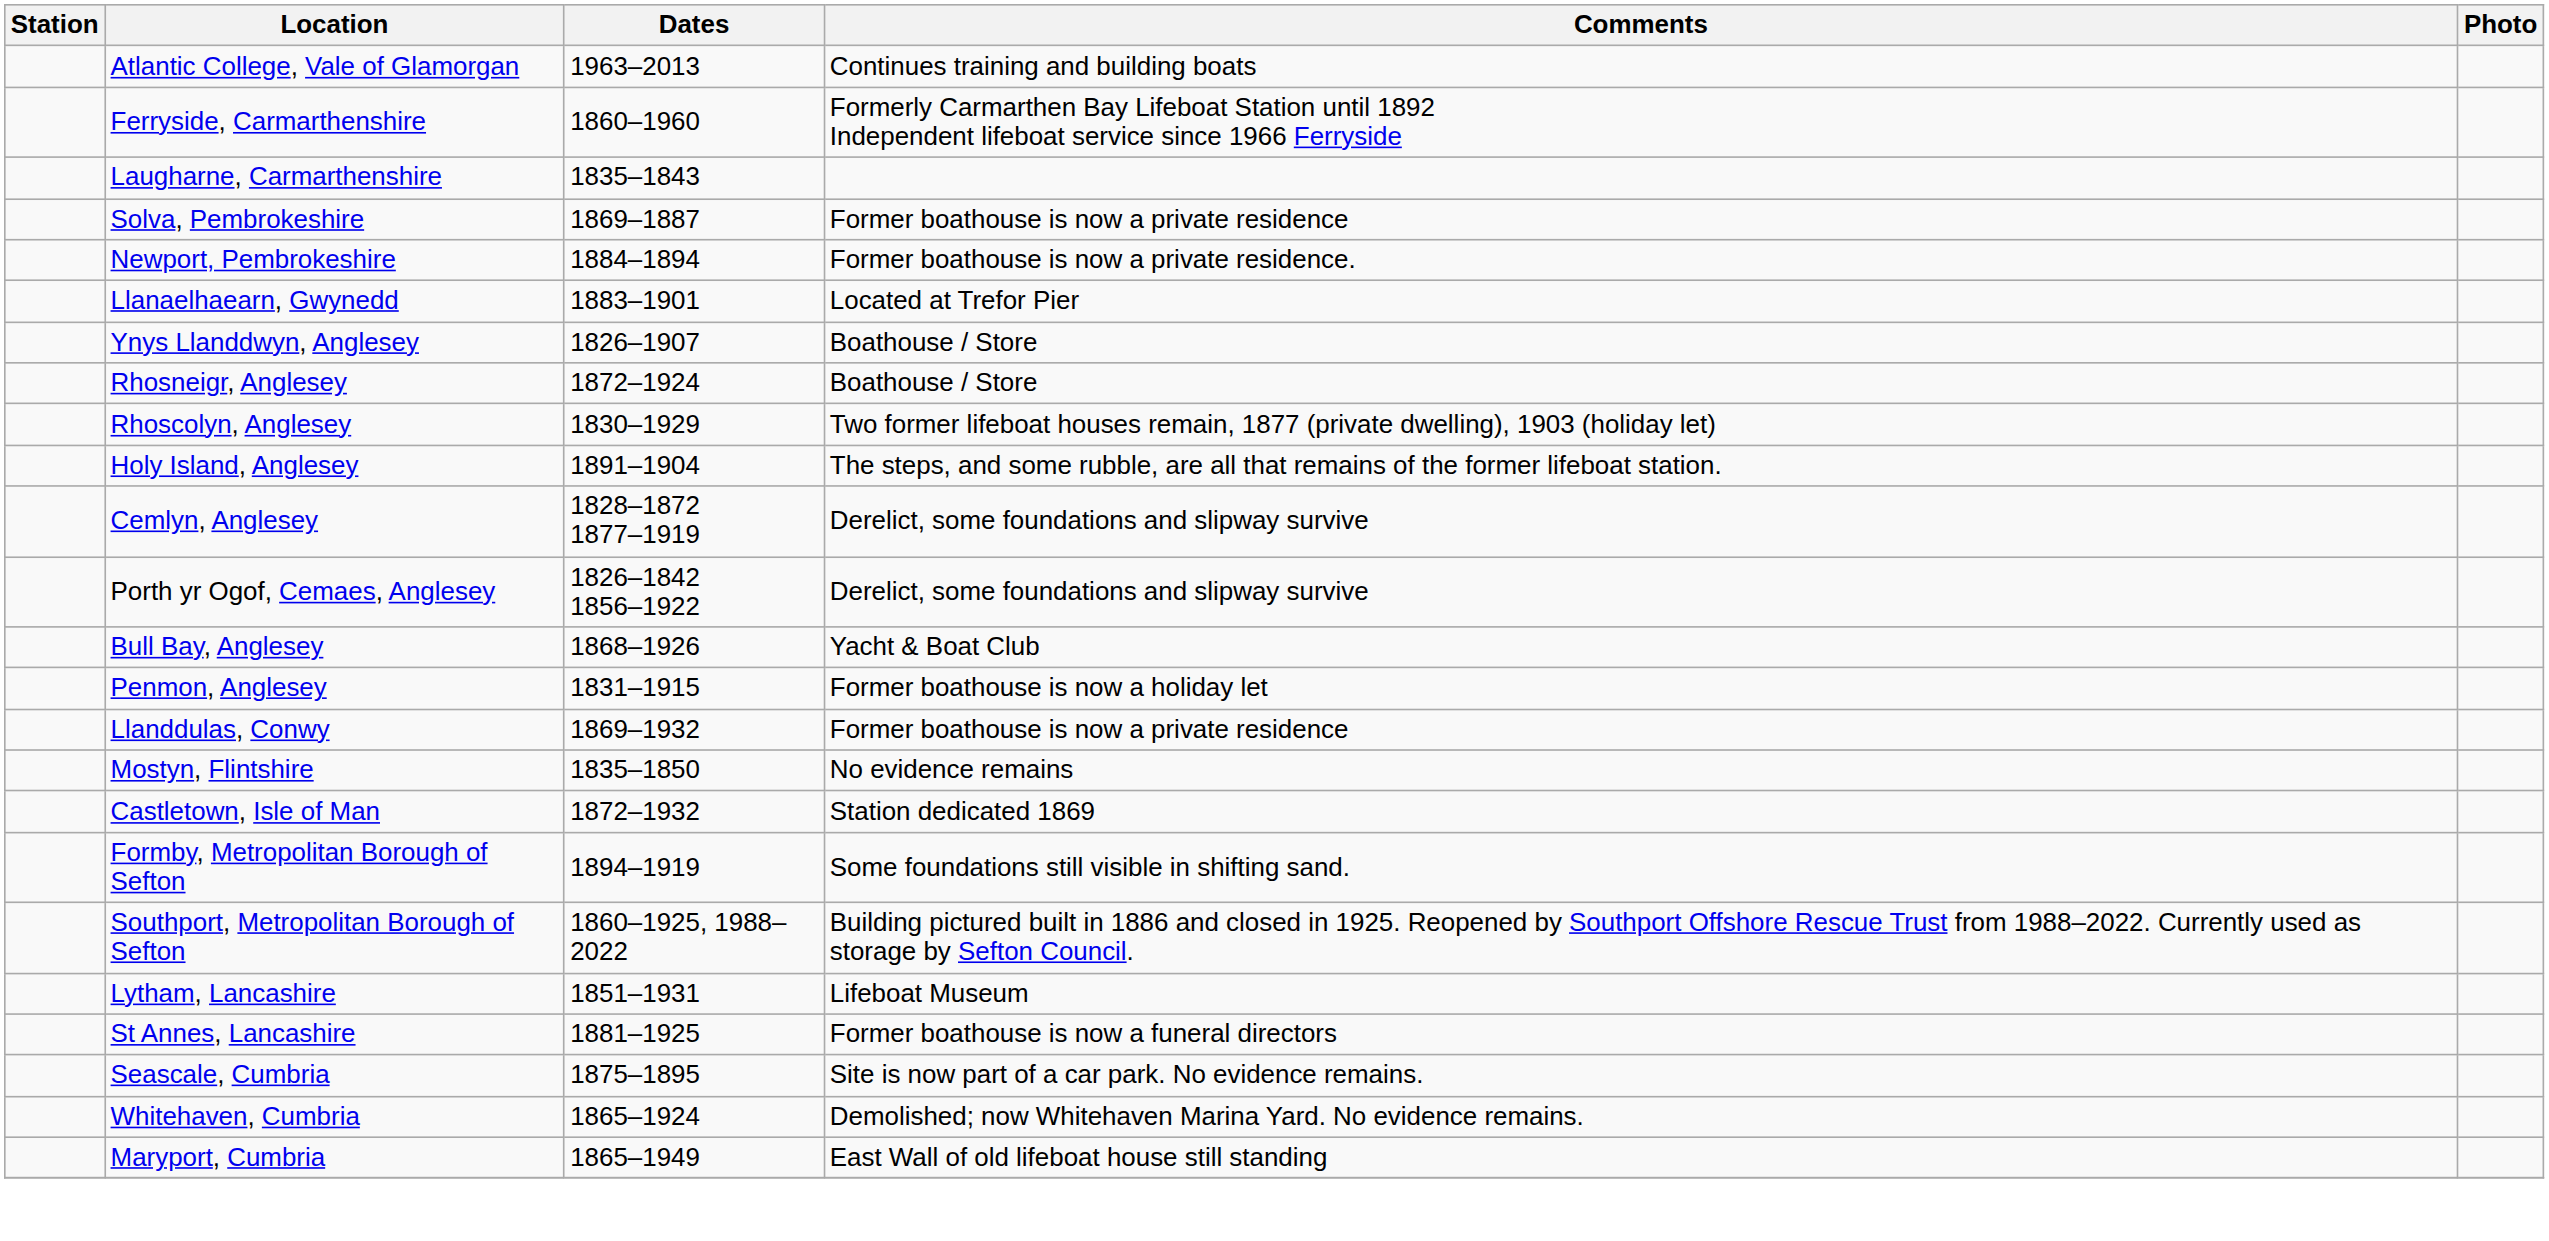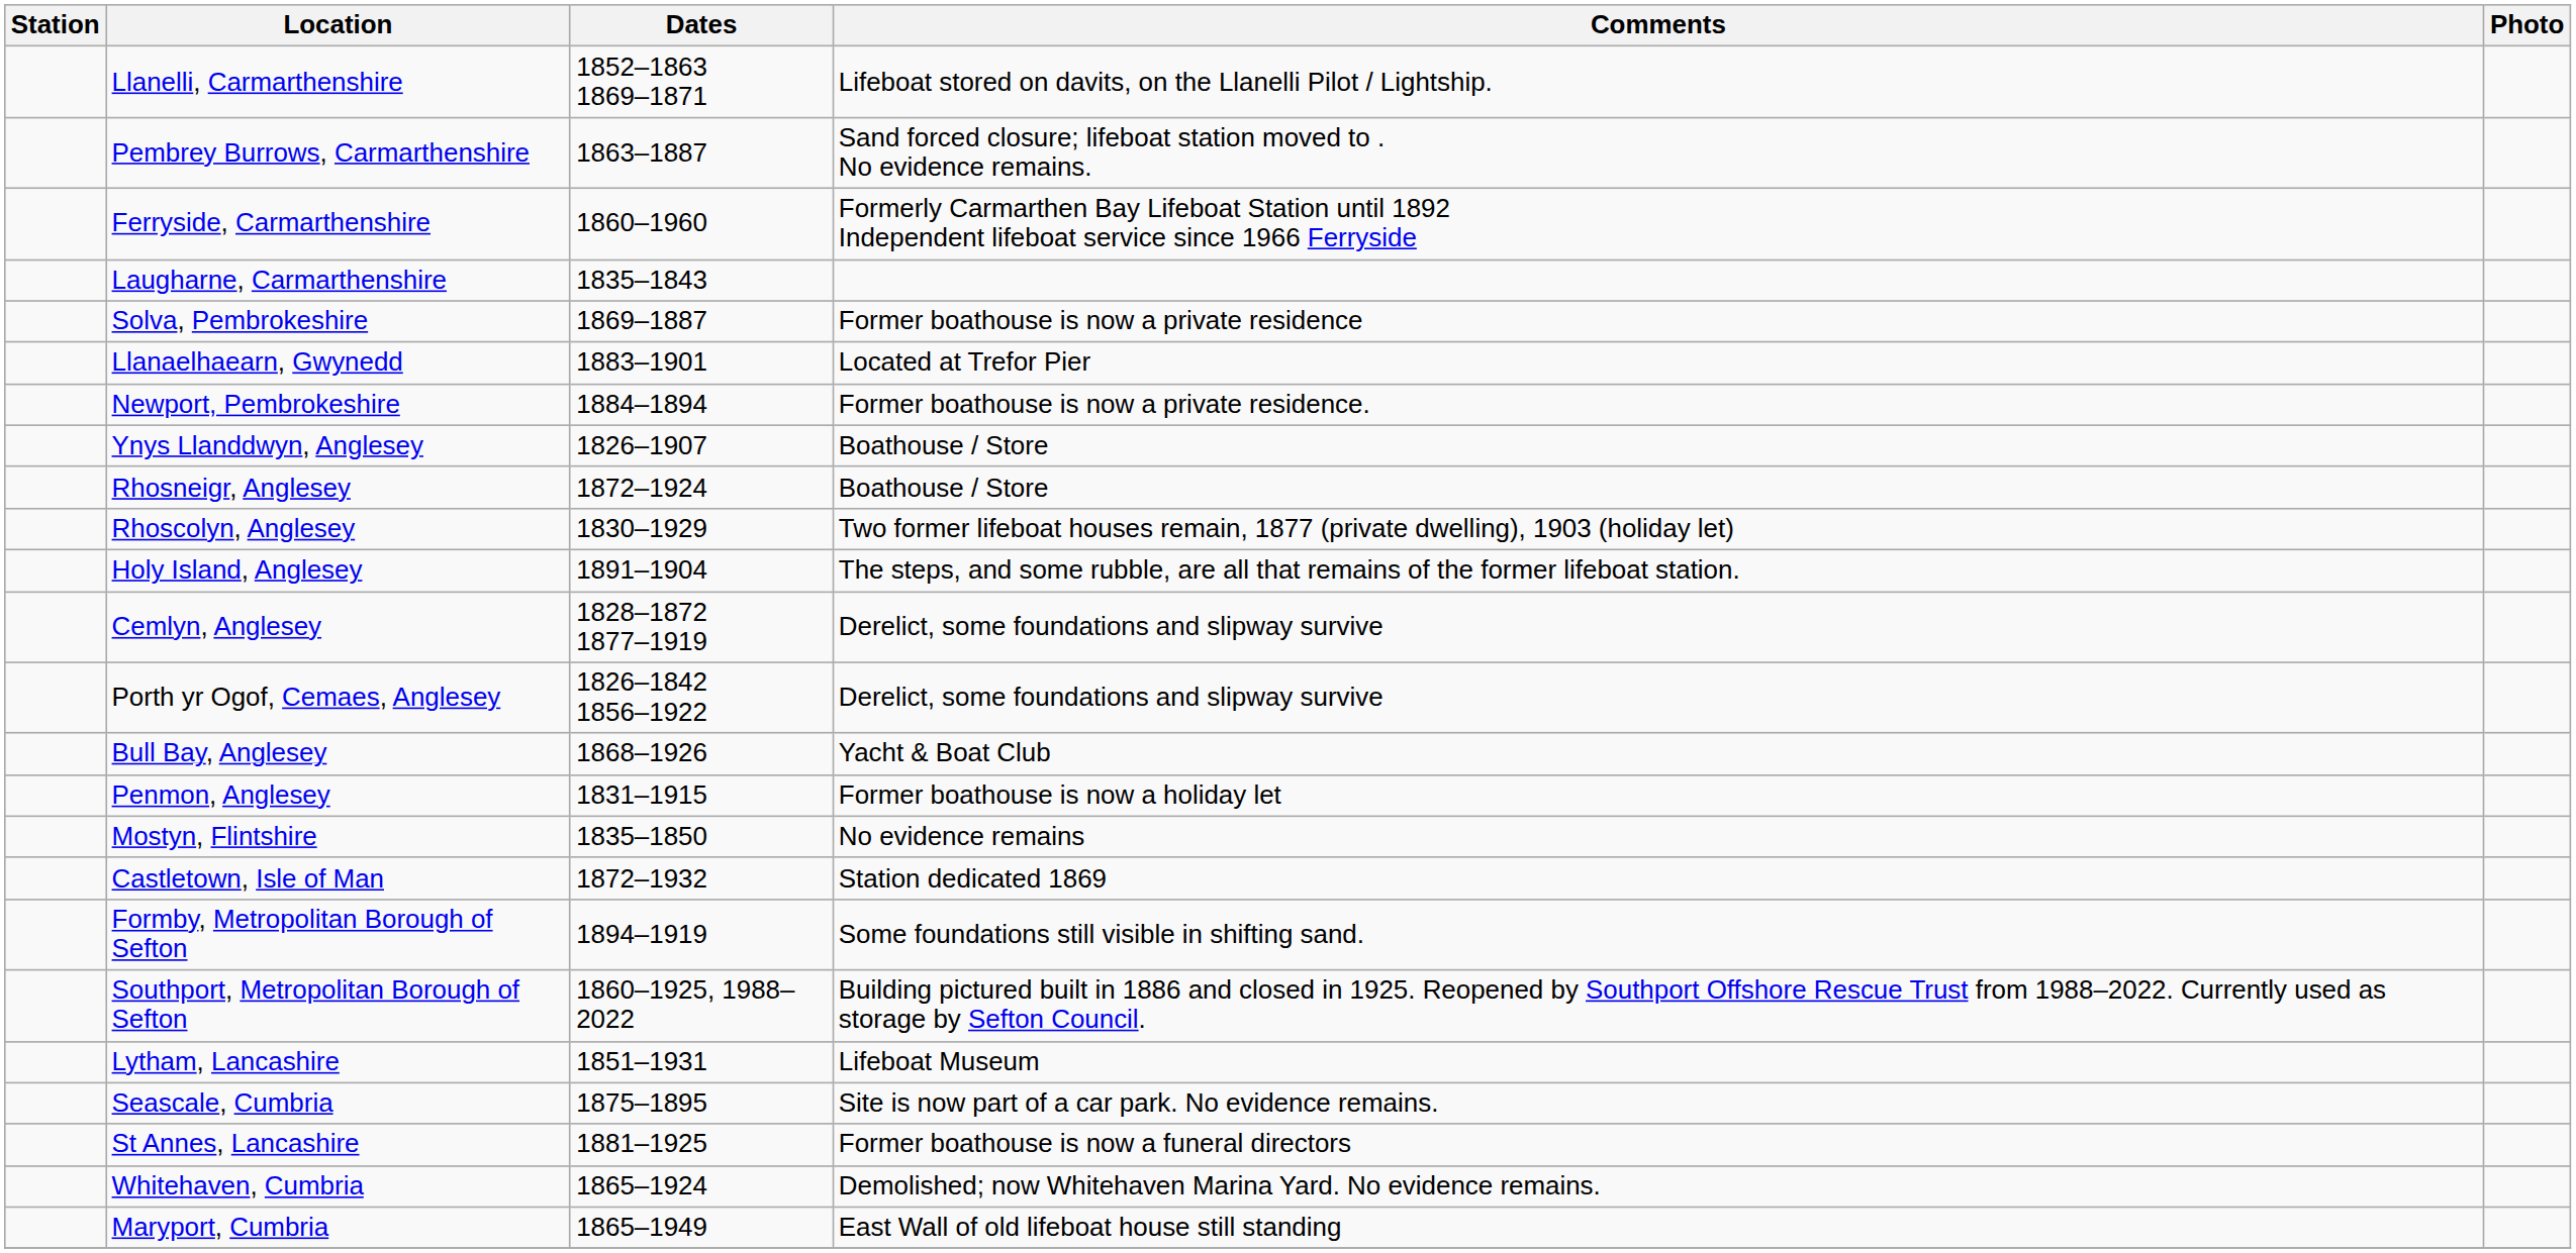- row: Atlantic College, Vale of Glamorgan | 1963–2013 | Continues training and building boats
+ row: Llanelli, Carmarthenshire | 1852–1863 1869–1871 | Lifeboat stored on davits, on the Llanelli Pilot / Lightship.
+ row: Pembrey Burrows, Carmarthenshire | 1863–1887 | Sand forced closure; lifeboat station moved to . No evidence remains.
rows swapped: Newport, Pembrokeshire <-> Llanaelhaearn, Gwynedd
- row: Llanddulas, Conwy | 1869–1932 | Former boathouse is now a private residence
rows swapped: St Annes, Lancashire <-> Seascale, Cumbria
